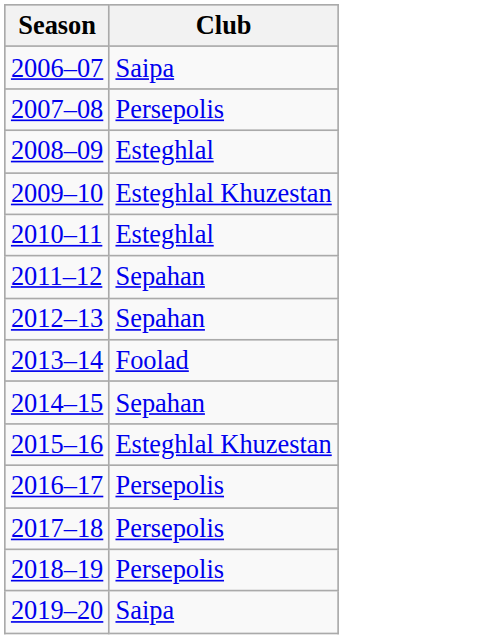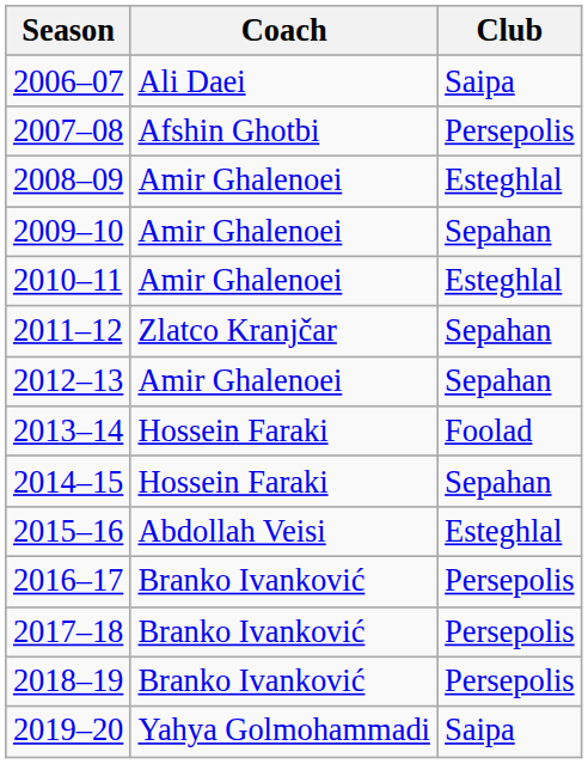+ column: Coach | Ali Daei | Afshin Ghotbi | Amir Ghalenoei | Amir Ghalenoei | Amir Ghalenoei | Zlatco Kranjčar | Amir Ghalenoei | Hossein Faraki | Hossein Faraki | Abdollah Veisi | Branko Ivanković | Branko Ivanković | Branko Ivanković | Yahya Golmohammadi
2009–10 | Club: Esteghlal Khuzestan -> Sepahan
2015–16 | Club: Esteghlal Khuzestan -> Esteghlal
